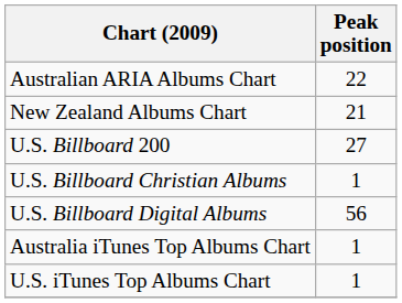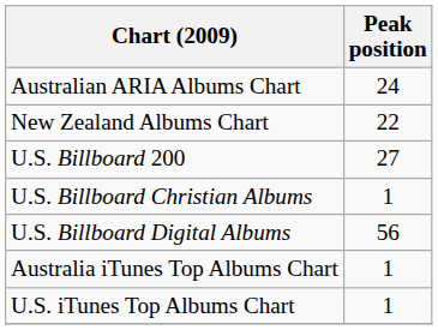Australian ARIA Albums Chart | Peak position: 22 -> 24
New Zealand Albums Chart | Peak position: 21 -> 22
